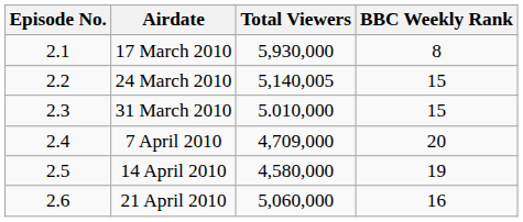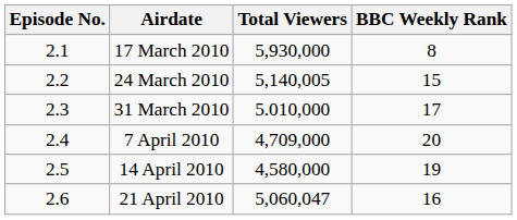31 March 2010 | BBC Weekly Rank: 15 -> 17
21 April 2010 | Total Viewers: 5,060,000 -> 5,060,047
